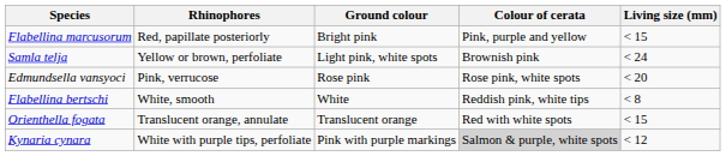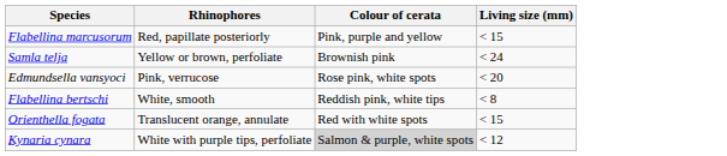- column: Ground colour | Bright pink | Light pink, white spots | Rose pink | White | Translucent orange | Pink with purple markings
